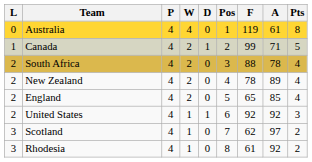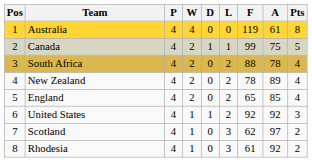columns swapped: Pos <-> L
Canada | A: 71 -> 75
